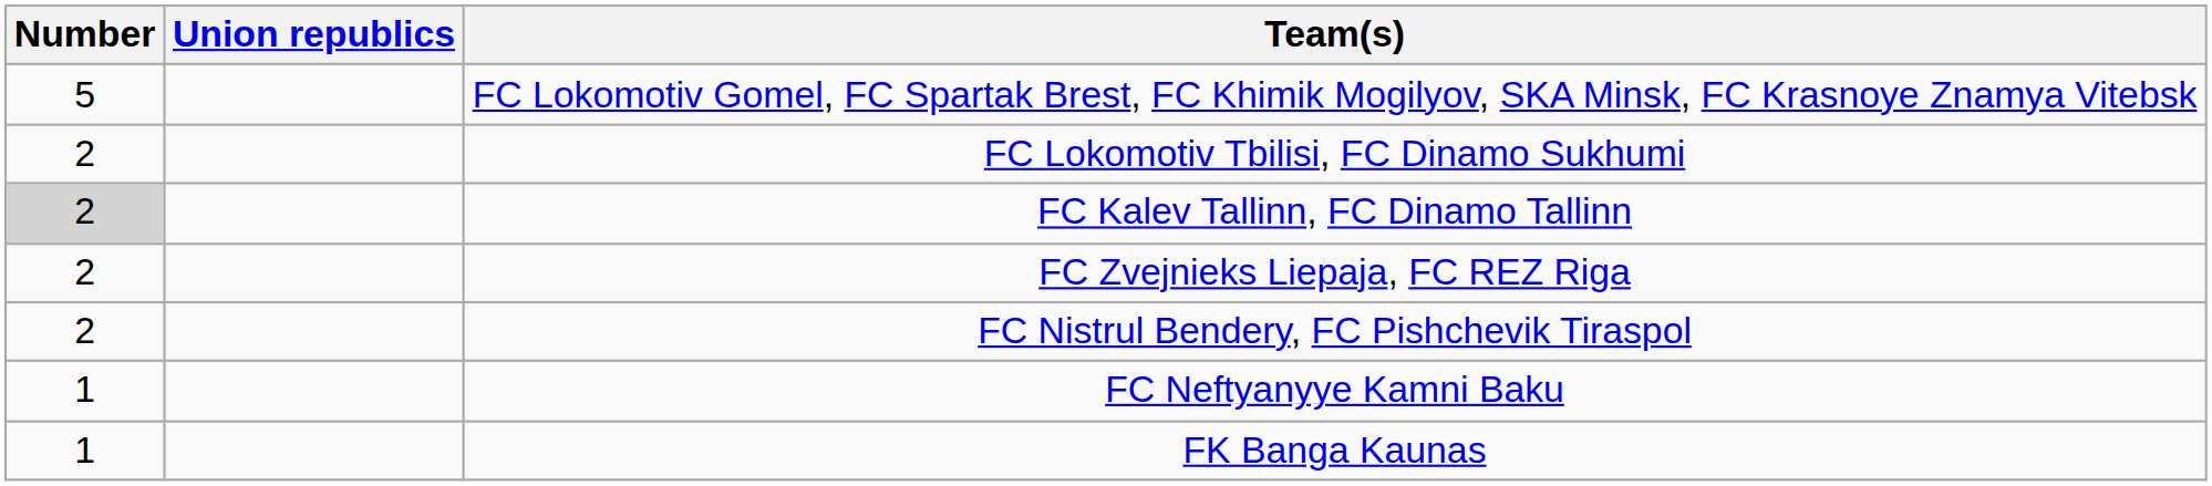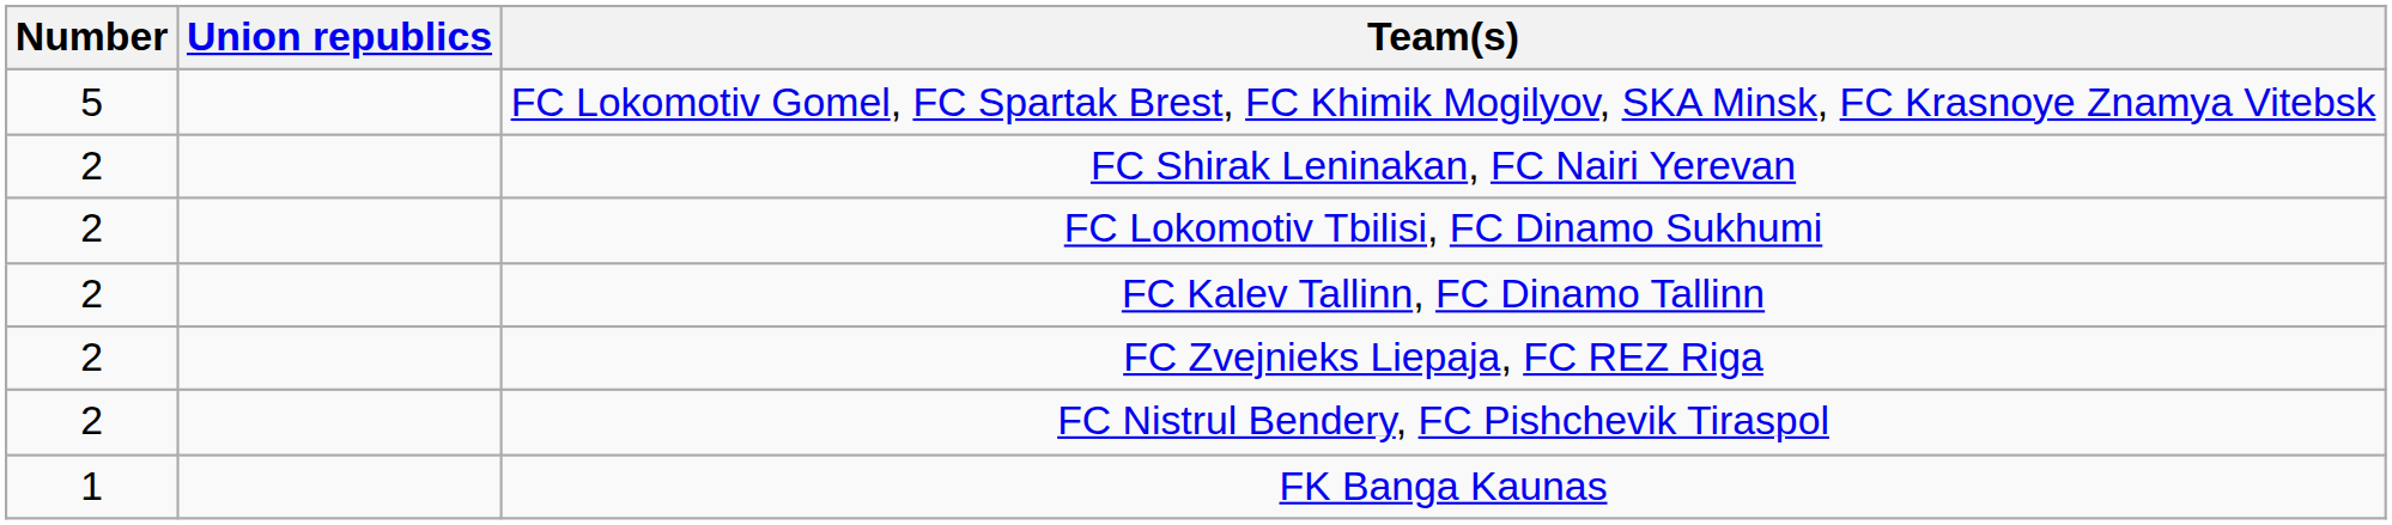+ row: 2 | FC Shirak Leninakan, FC Nairi Yerevan
FC Kalev Tallinn, FC Dinamo Tallinn | Number: lightgrey background -> no background
- row: 1 | FC Neftyanyye Kamni Baku
